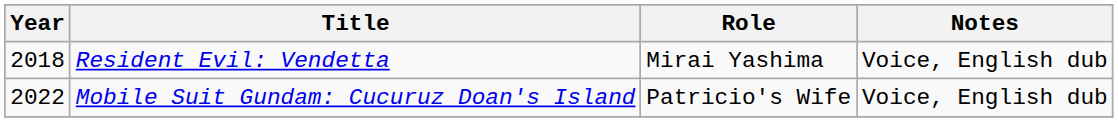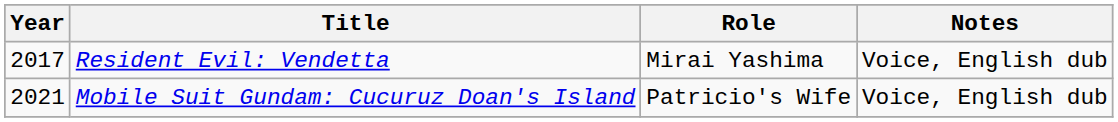Resident Evil: Vendetta | Year: 2018 -> 2017
Mobile Suit Gundam: Cucuruz Doan's Island | Year: 2022 -> 2021
